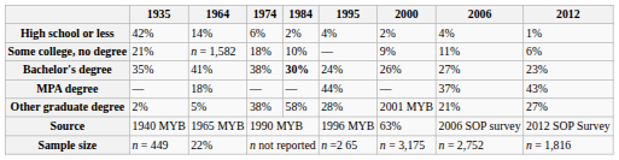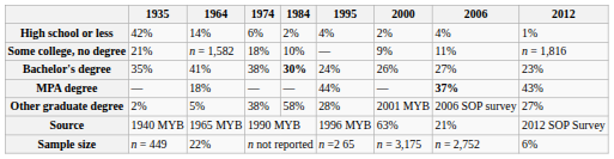Some college, no degree | 2012: 6% -> n = 1,816
MPA degree | 2006: normal -> bold
Other graduate degree | 2006: 21% -> 2006 SOP survey
Source | 2006: 2006 SOP survey -> 21%
Sample size | 2012: n = 1,816 -> 6%
